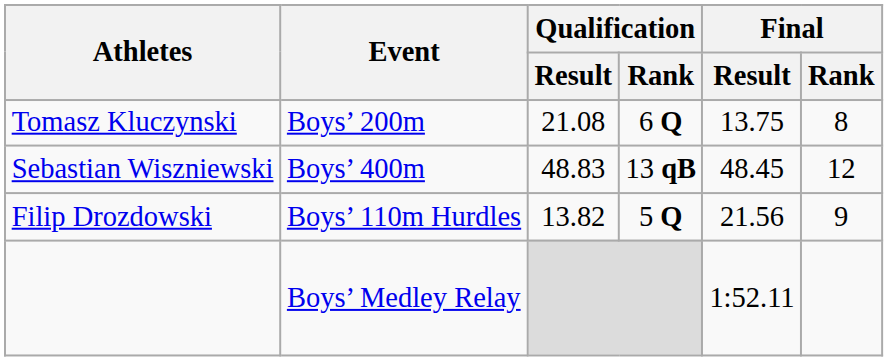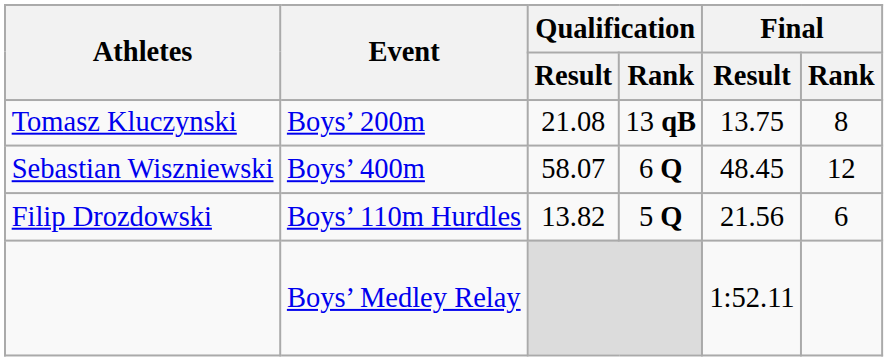Tomasz Kluczynski | Qualification / Rank: 6 Q -> 13 qB
Sebastian Wiszniewski | Qualification / Result: 48.83 -> 58.07
Sebastian Wiszniewski | Qualification / Rank: 13 qB -> 6 Q
Filip Drozdowski | Final / Rank: 9 -> 6
